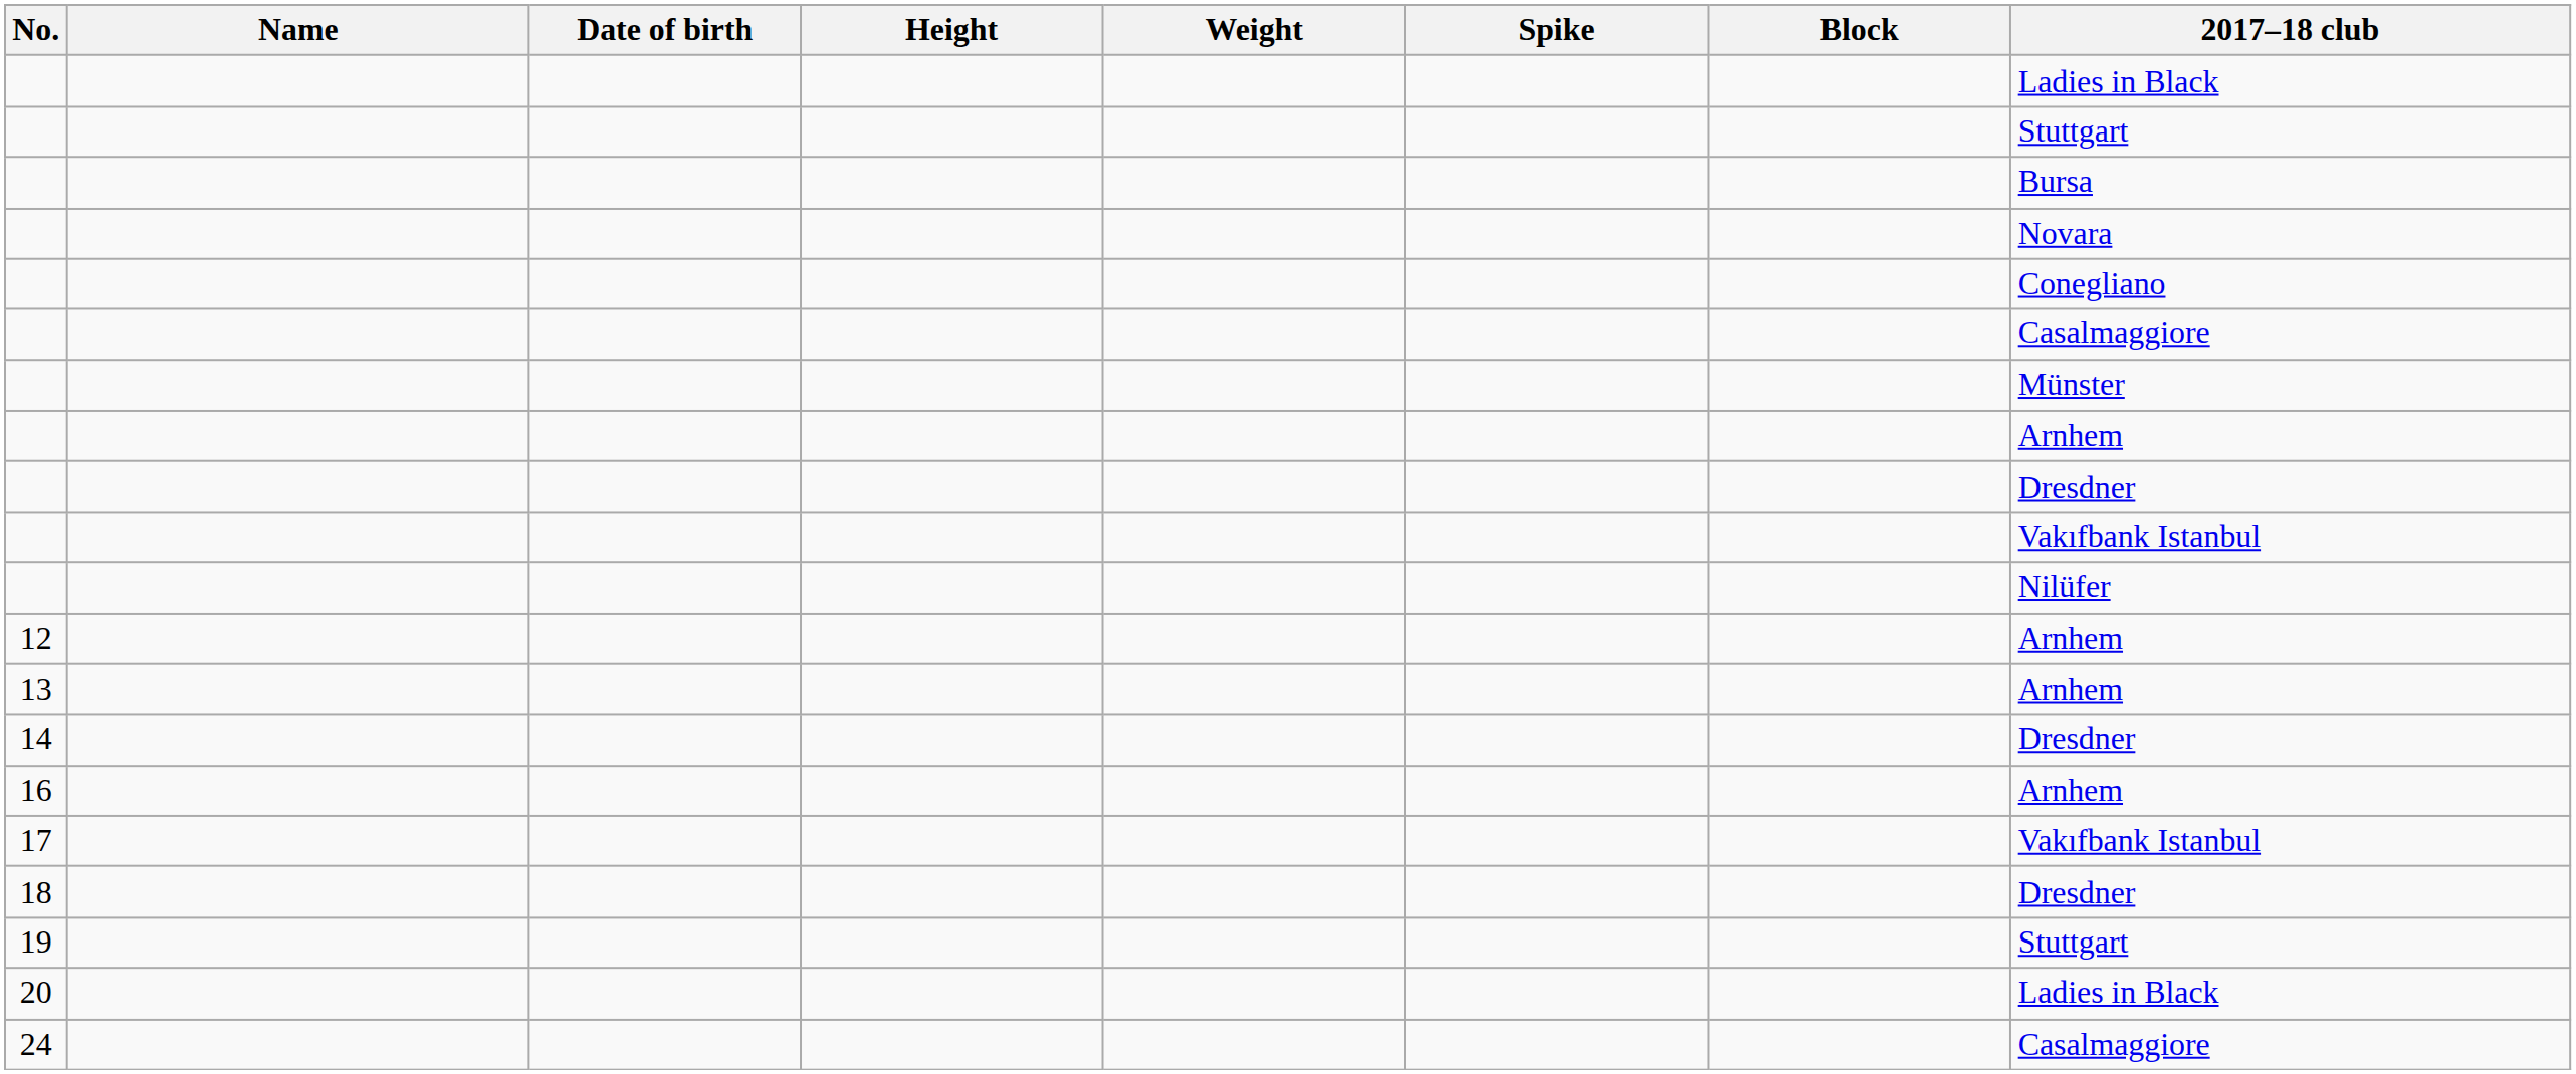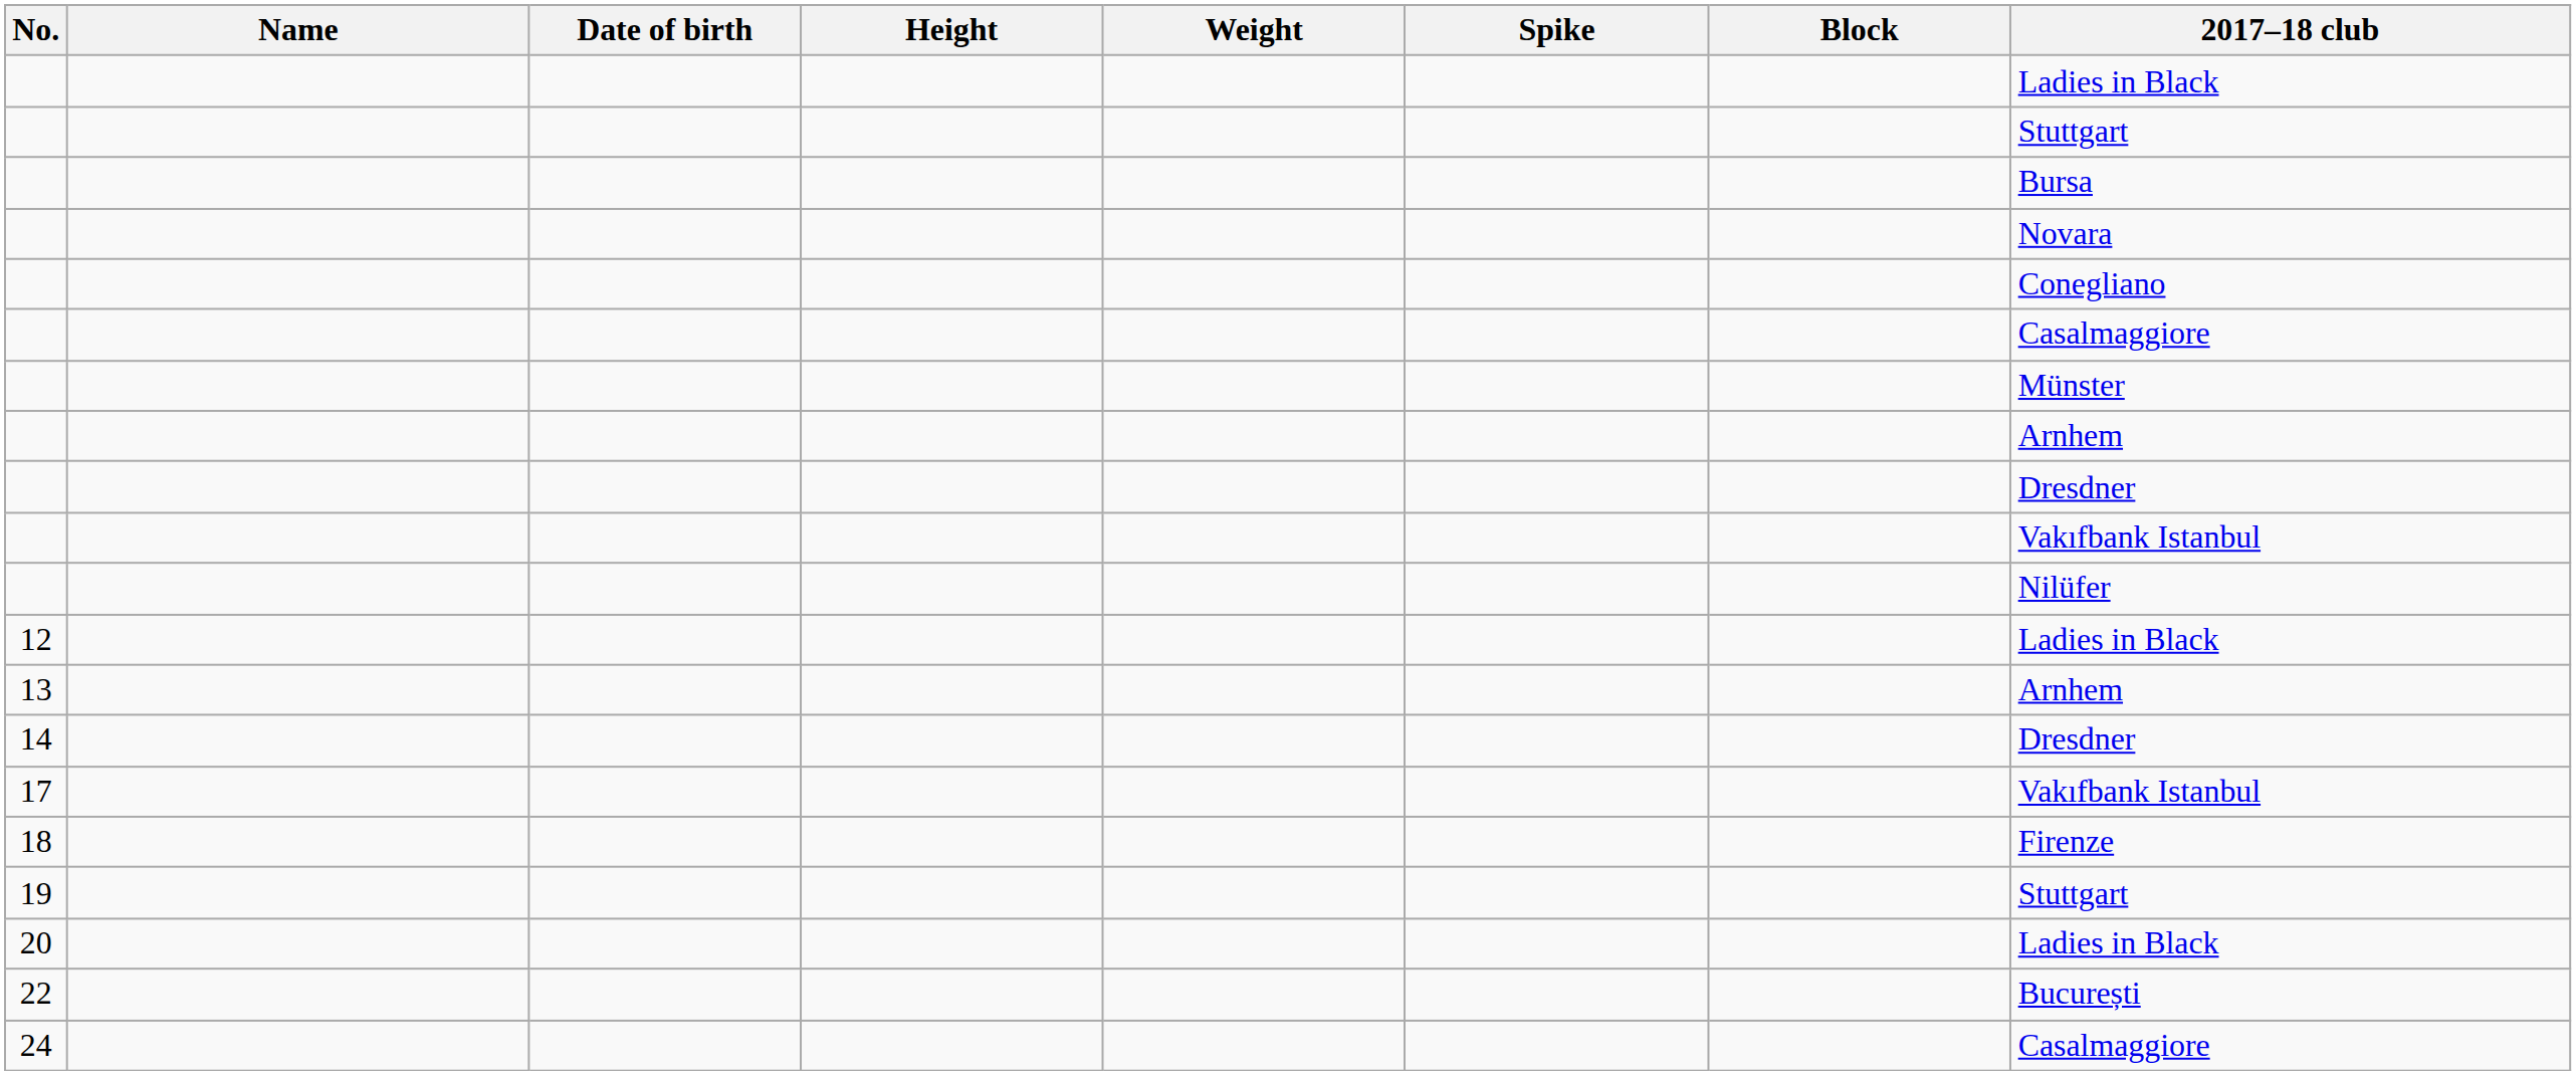12 | 2017–18 club: Arnhem -> Ladies in Black
- row: 16 | Arnhem
18 | 2017–18 club: Dresdner -> Firenze
+ row: 22 | București
